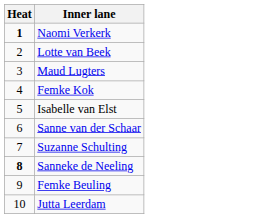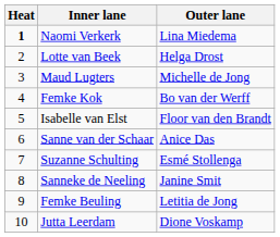+ column: Outer lane | Lina Miedema | Helga Drost | Michelle de Jong | Bo van der Werff | Floor van den Brandt | Anice Das | Esmé Stollenga | Janine Smit | Letitia de Jong | Dione Voskamp
Sanneke de Neeling | Heat: bold -> normal
